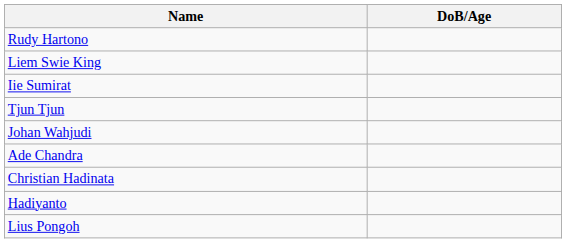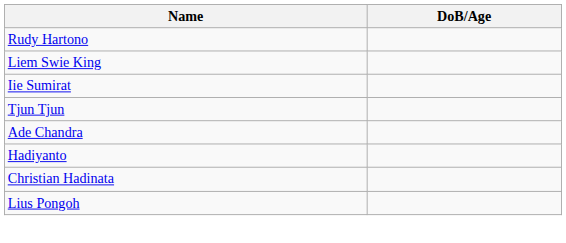- row: Johan Wahjudi
rows swapped: Christian Hadinata <-> Hadiyanto
